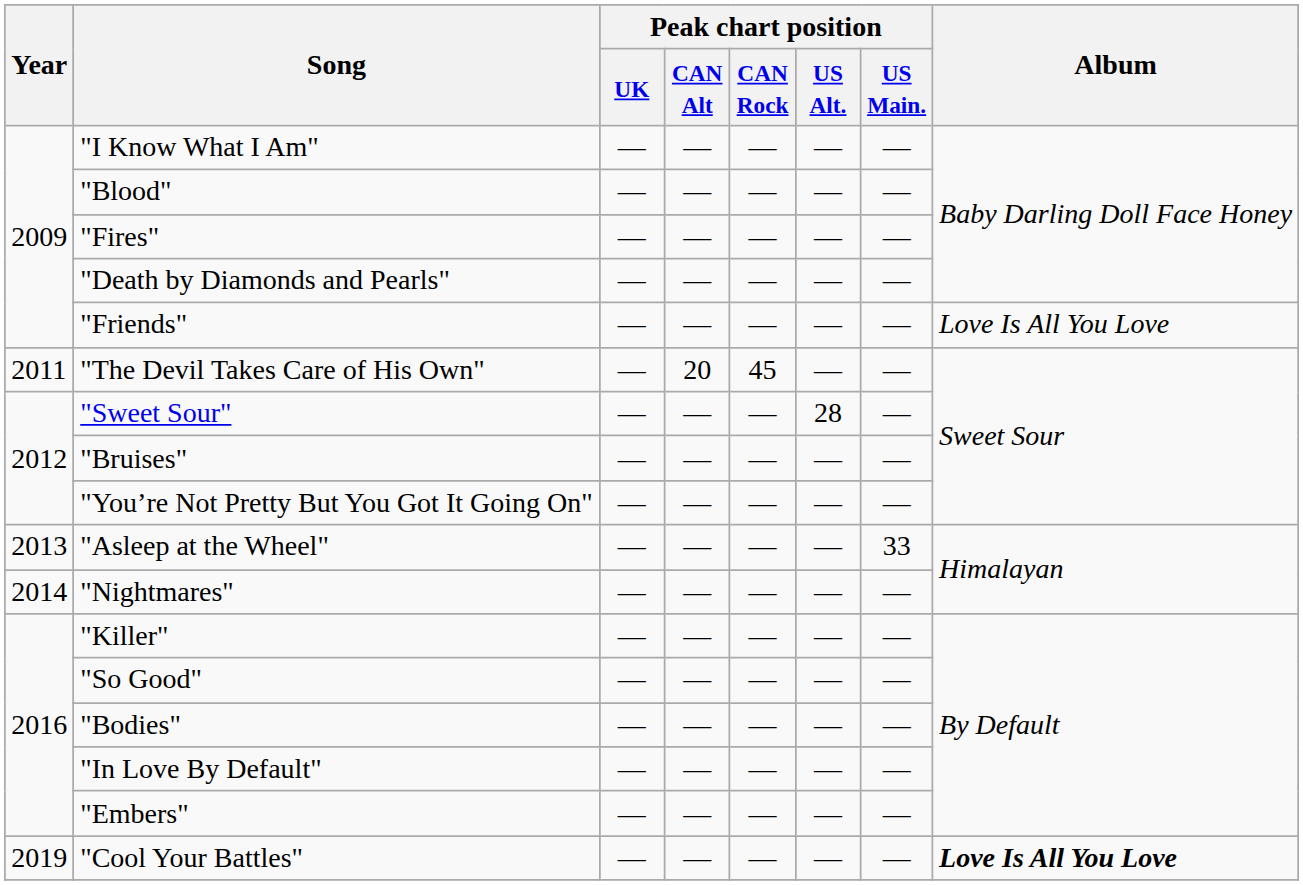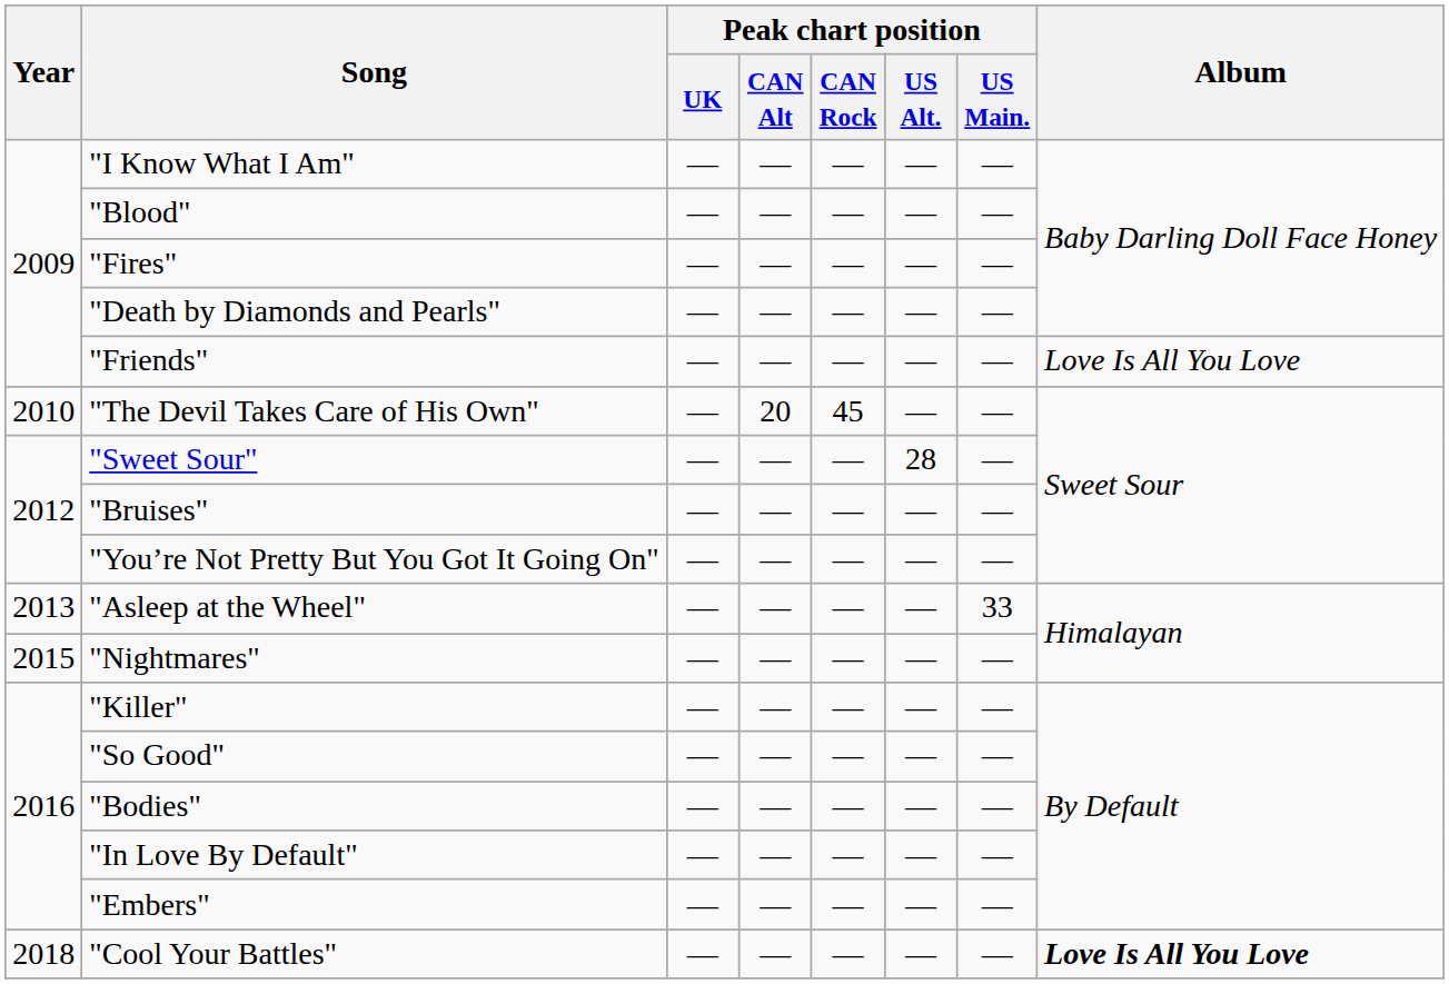"The Devil Takes Care of His Own" | Year: 2011 -> 2010
"Nightmares" | Year: 2014 -> 2015
"Cool Your Battles" | Year: 2019 -> 2018
